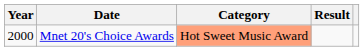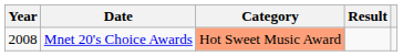Mnet 20's Choice Awards | Year: 2000 -> 2008
